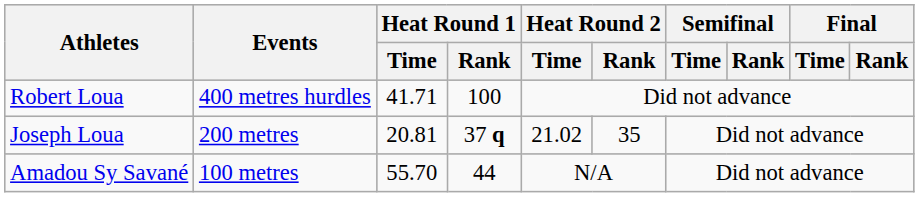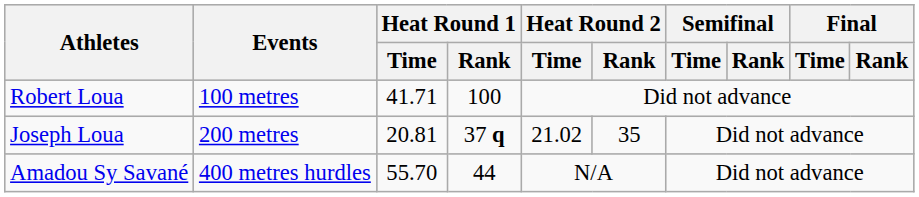Robert Loua | Events: 400 metres hurdles -> 100 metres
Amadou Sy Savané | Events: 100 metres -> 400 metres hurdles
